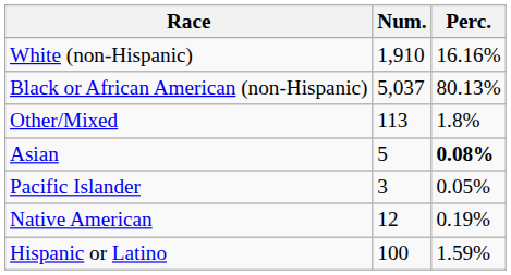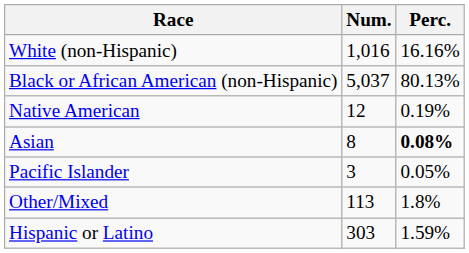White (non-Hispanic) | Num.: 1,910 -> 1,016
rows swapped: Native American <-> Other/Mixed
Asian | Num.: 5 -> 8
Hispanic or Latino | Num.: 100 -> 303
